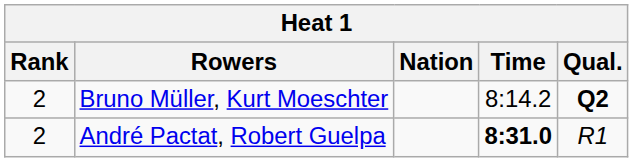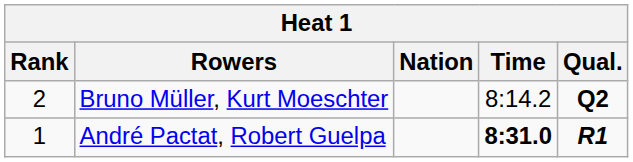André Pactat, Robert Guelpa | Rank: 2 -> 1
André Pactat, Robert Guelpa | Qual.: normal -> bold
